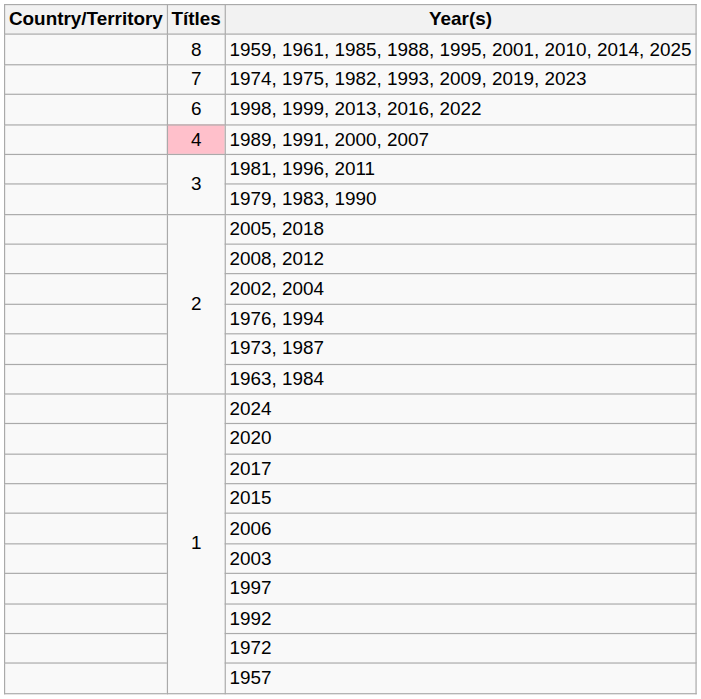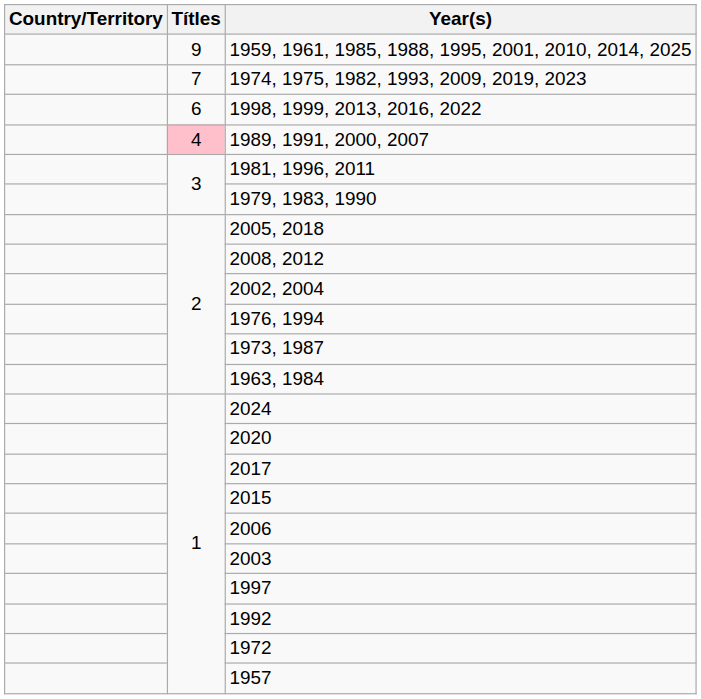1959, 1961, 1985, 1988, 1995, 2001, 2010, 2014, 2025 | Títles: 8 -> 9
